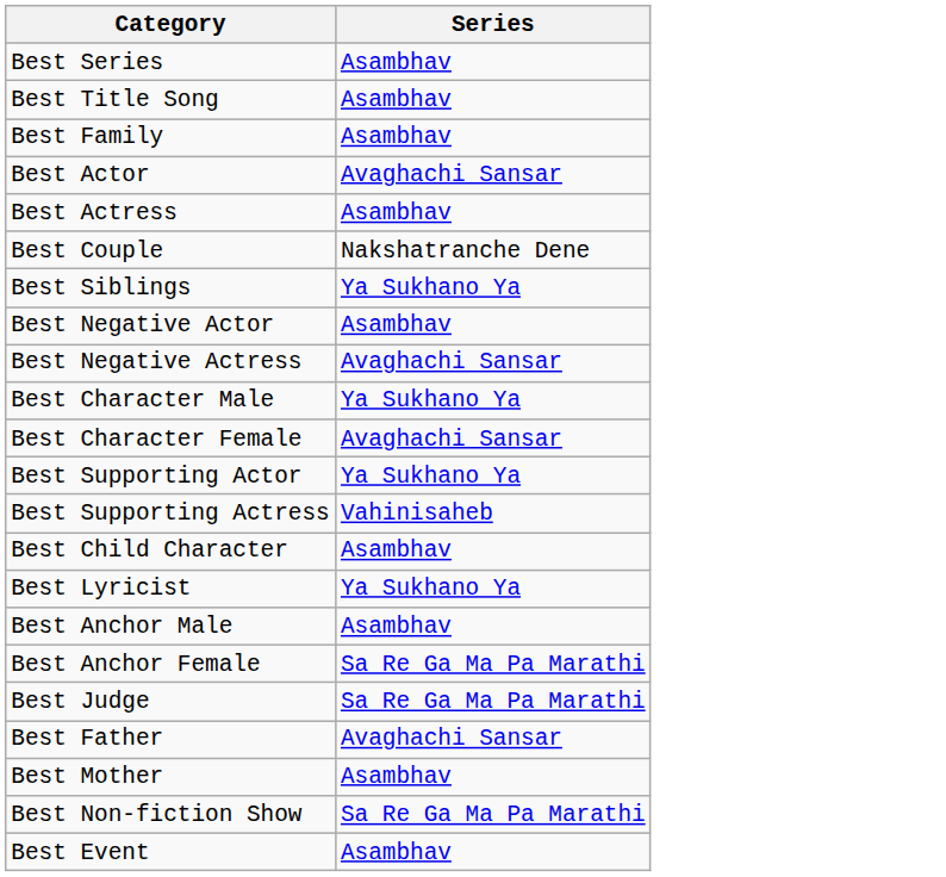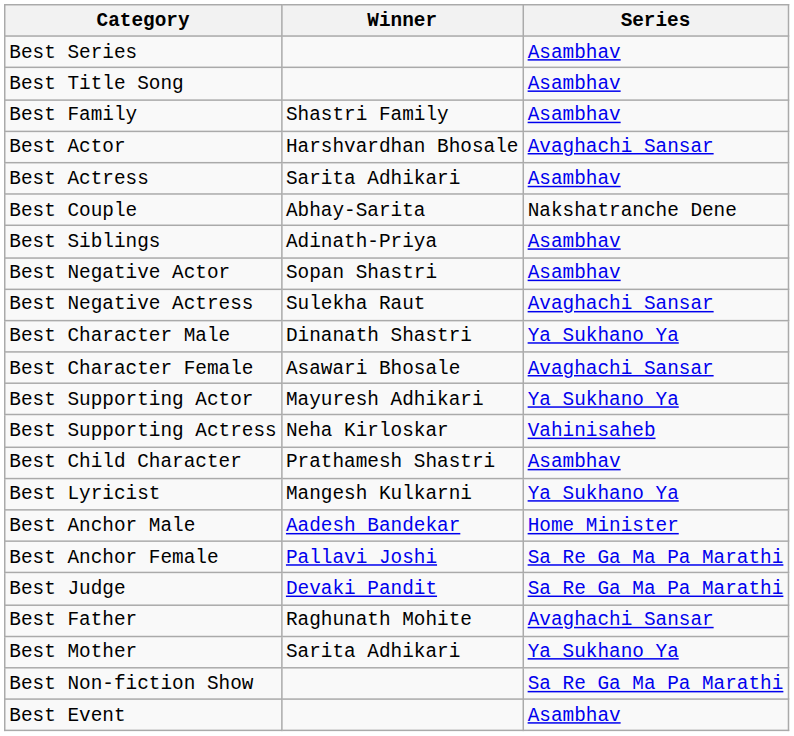+ column: Winner | Shastri Family | Harshvardhan Bhosale | Sarita Adhikari | Abhay-Sarita | Adinath-Priya | Sopan Shastri | Sulekha Raut | Dinanath Shastri | Asawari Bhosale | Mayuresh Adhikari | Neha Kirloskar | Prathamesh Shastri | Mangesh Kulkarni | Aadesh Bandekar | Pallavi Joshi | Devaki Pandit | Raghunath Mohite | Sarita Adhikari
Best Siblings | Series: Ya Sukhano Ya -> Asambhav
Best Anchor Male | Series: Asambhav -> Home Minister
Best Mother | Series: Asambhav -> Ya Sukhano Ya
